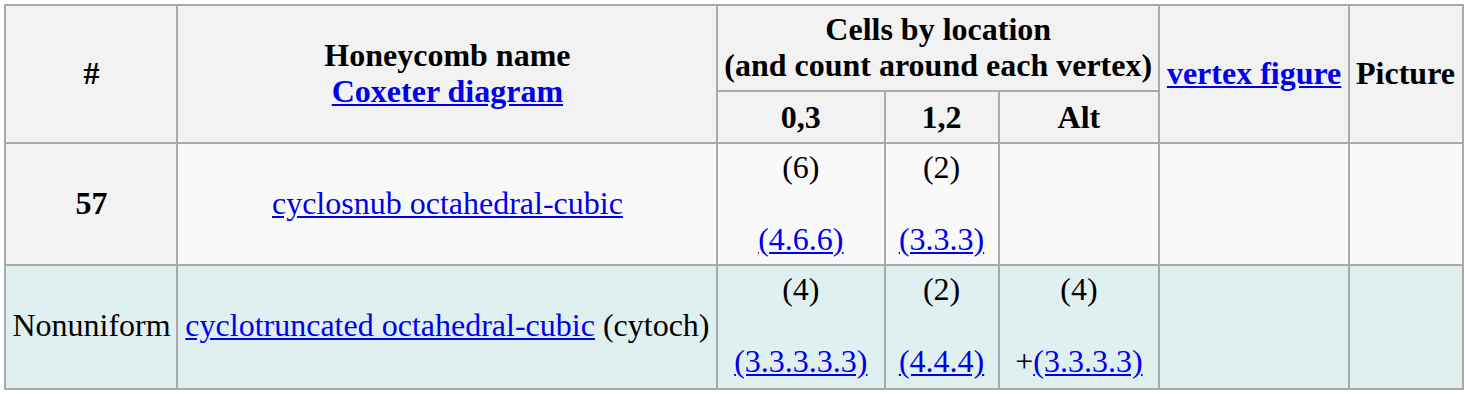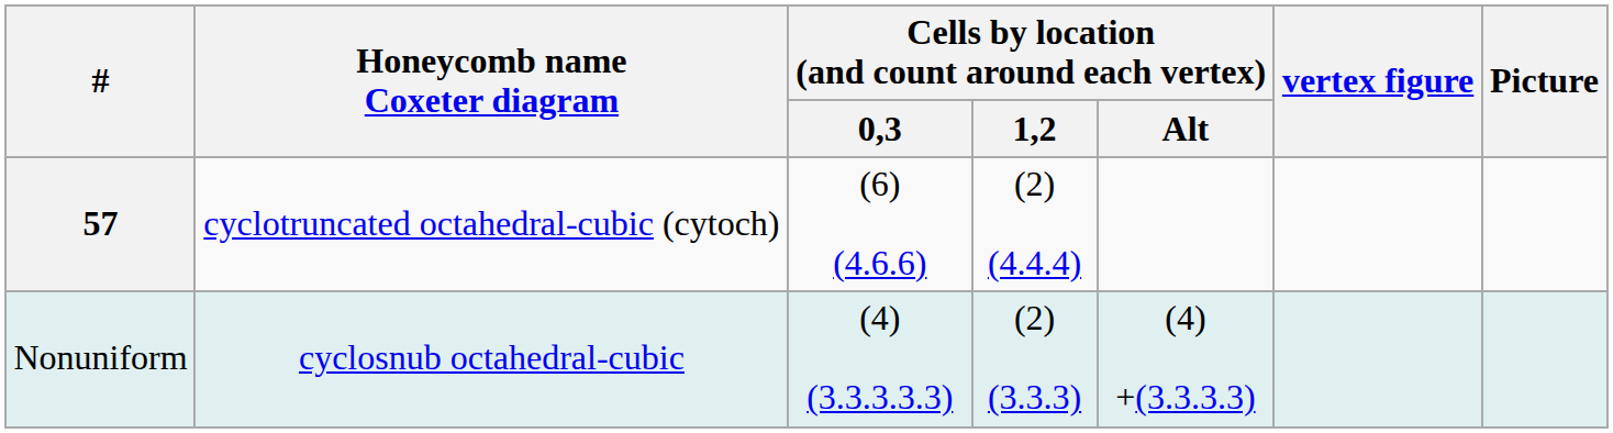57 | Honeycomb name Coxeter diagram: cyclosnub octahedral-cubic -> cyclotruncated octahedral-cubic (cytoch)
57 | Cells by location (and count around each vertex) / 1,2: (2) (3.3.3) -> (2) (4.4.4)
Nonuniform | Honeycomb name Coxeter diagram: cyclotruncated octahedral-cubic (cytoch) -> cyclosnub octahedral-cubic
Nonuniform | Cells by location (and count around each vertex) / 1,2: (2) (4.4.4) -> (2) (3.3.3)
